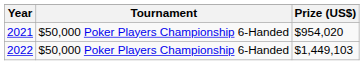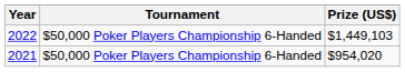rows swapped: 2021 <-> 2022
